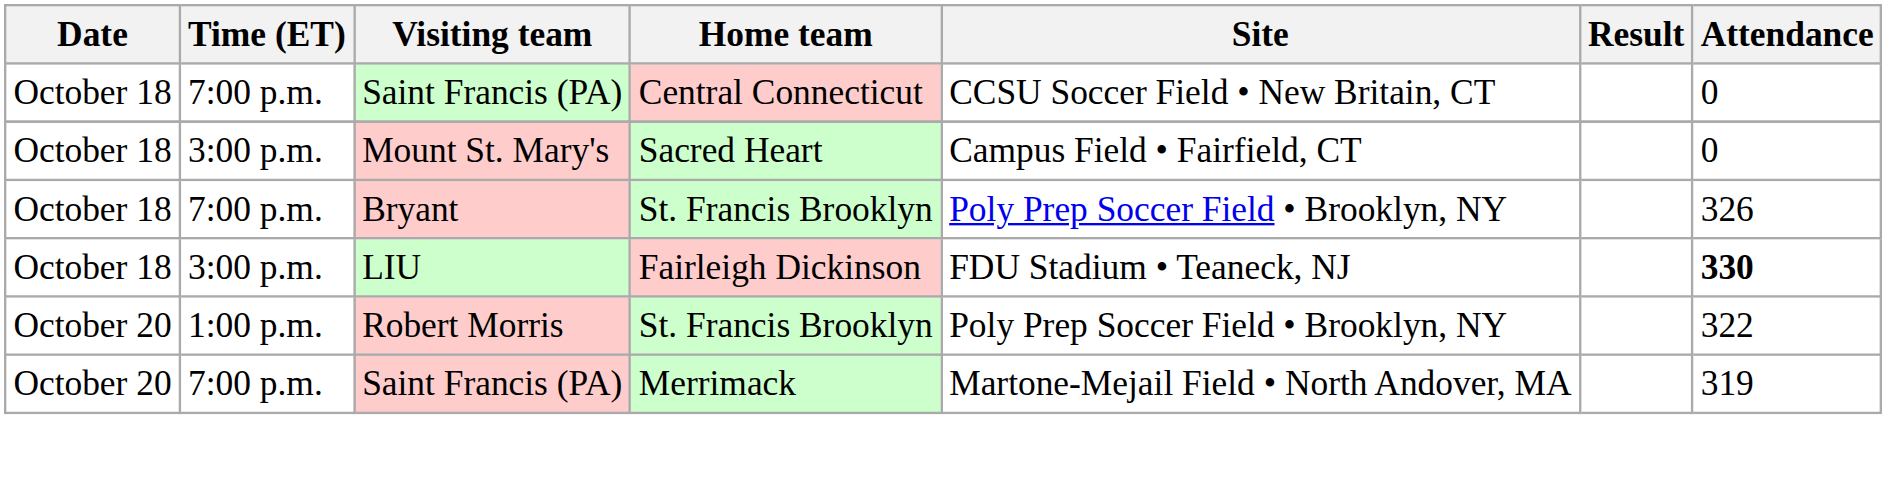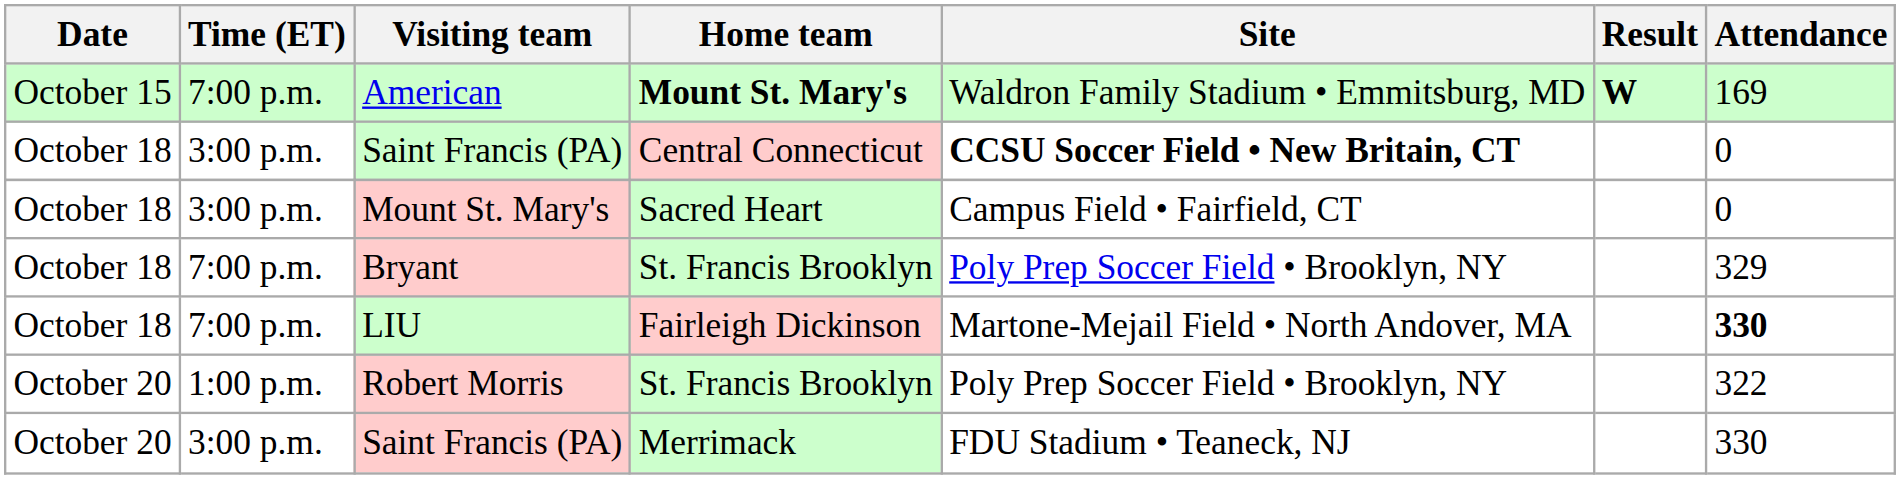+ row: October 15 | 7:00 p.m. | American | Mount St. Mary's | Waldron Family Stadium • Emmitsburg, MD | W | 169
Saint Francis (PA) / Central Connecticut | Time (ET): 7:00 p.m. -> 3:00 p.m.
Saint Francis (PA) / Central Connecticut | Site: normal -> bold
Bryant | Attendance: 326 -> 329
LIU | Time (ET): 3:00 p.m. -> 7:00 p.m.
LIU | Site: FDU Stadium • Teaneck, NJ -> Martone-Mejail Field • North Andover, MA
Saint Francis (PA) / Merrimack | Time (ET): 7:00 p.m. -> 3:00 p.m.
Saint Francis (PA) / Merrimack | Site: Martone-Mejail Field • North Andover, MA -> FDU Stadium • Teaneck, NJ
Saint Francis (PA) / Merrimack | Attendance: 319 -> 330
